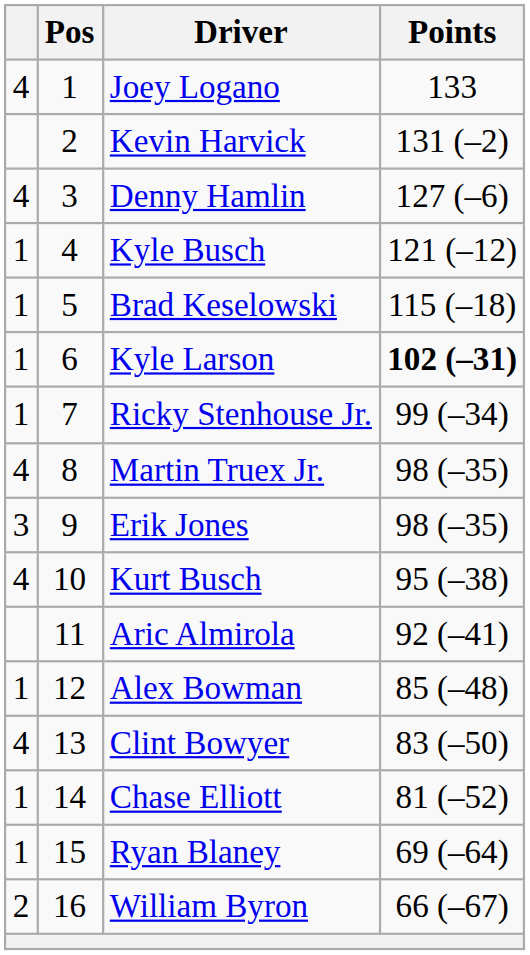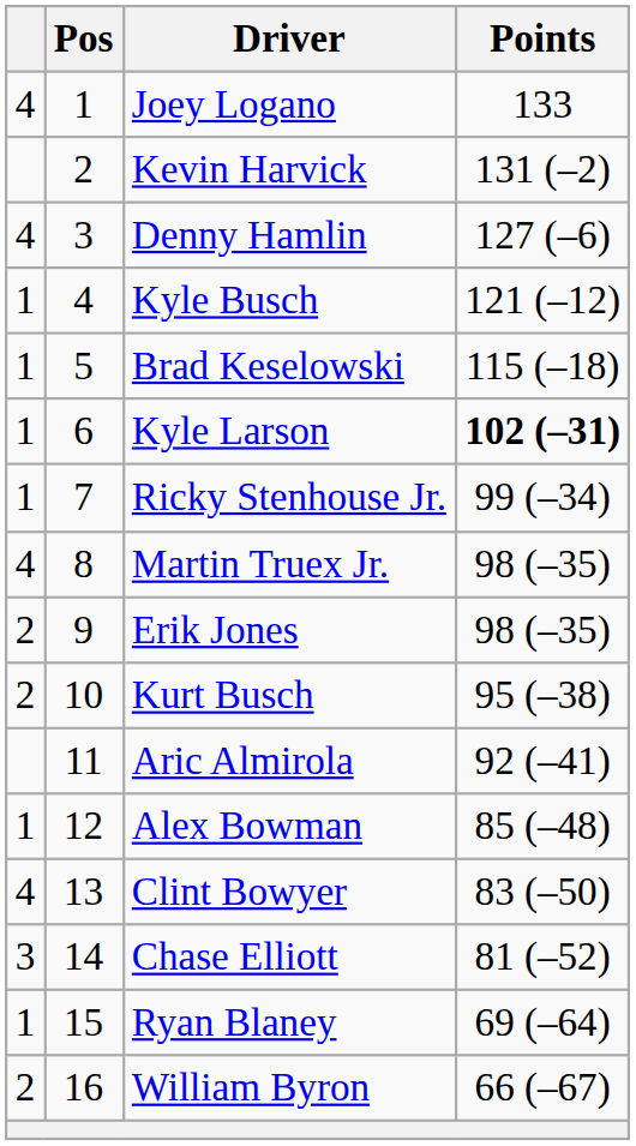Erik Jones | column 1: 3 -> 2
Kurt Busch | column 1: 4 -> 2
Chase Elliott | column 1: 1 -> 3
